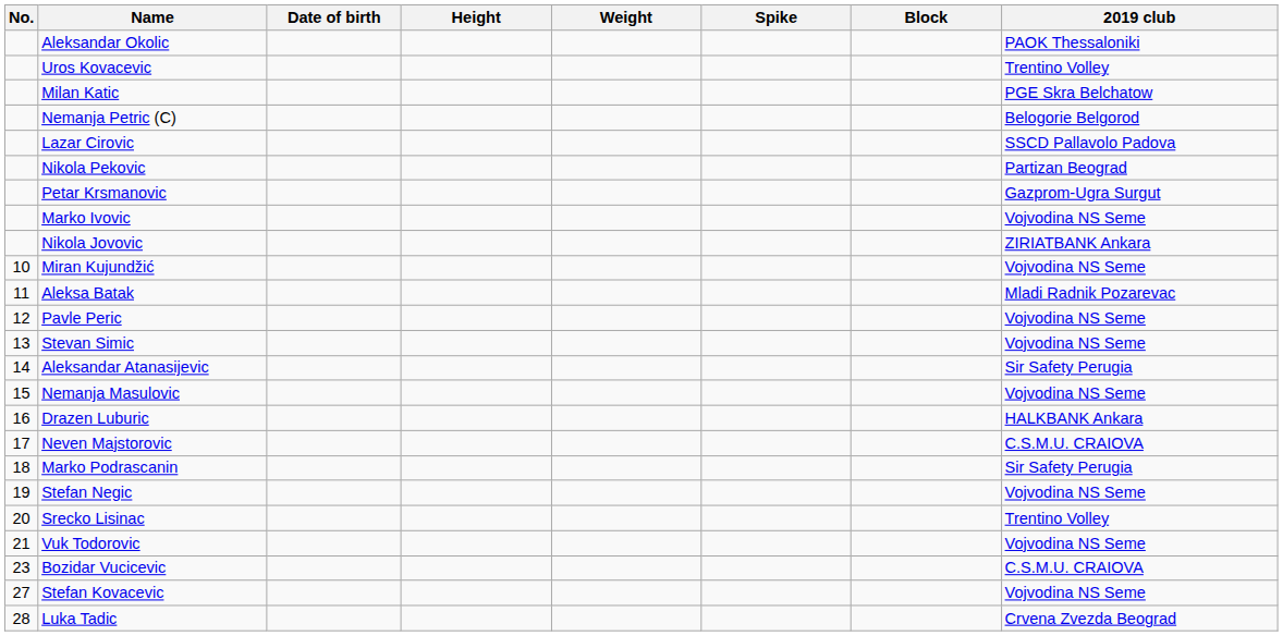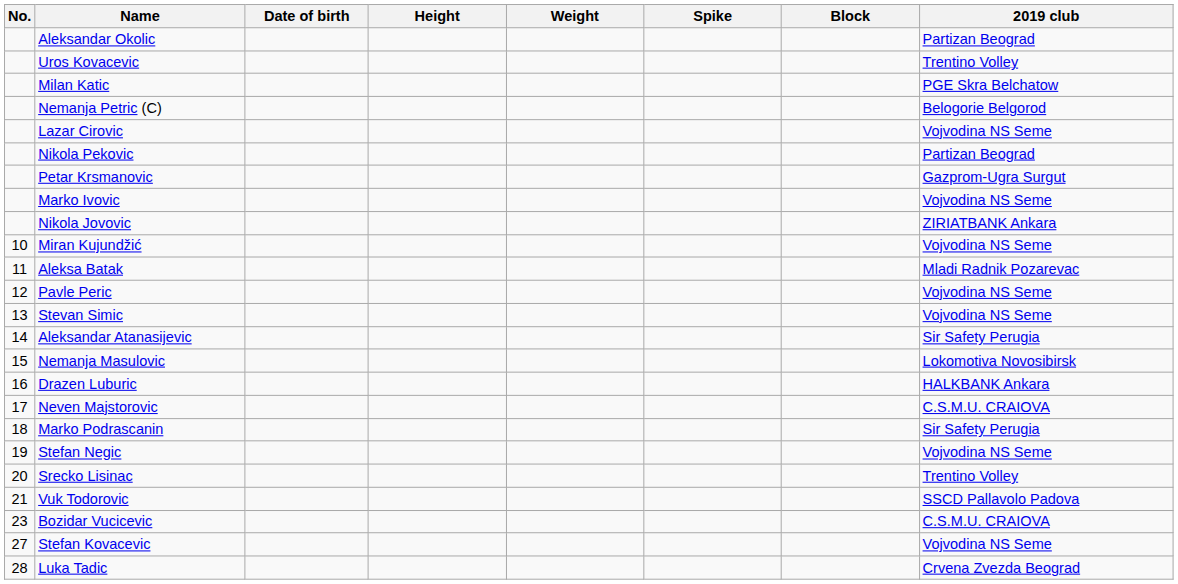Aleksandar Okolic | 2019 club: PAOK Thessaloniki -> Partizan Beograd
Lazar Cirovic | 2019 club: SSCD Pallavolo Padova -> Vojvodina NS Seme
Nemanja Masulovic | 2019 club: Vojvodina NS Seme -> Lokomotiva Novosibirsk
Vuk Todorovic | 2019 club: Vojvodina NS Seme -> SSCD Pallavolo Padova
